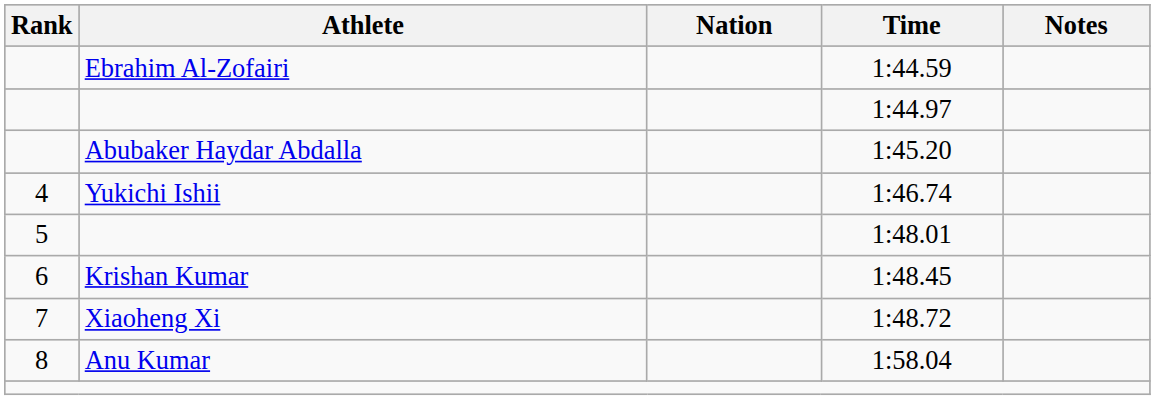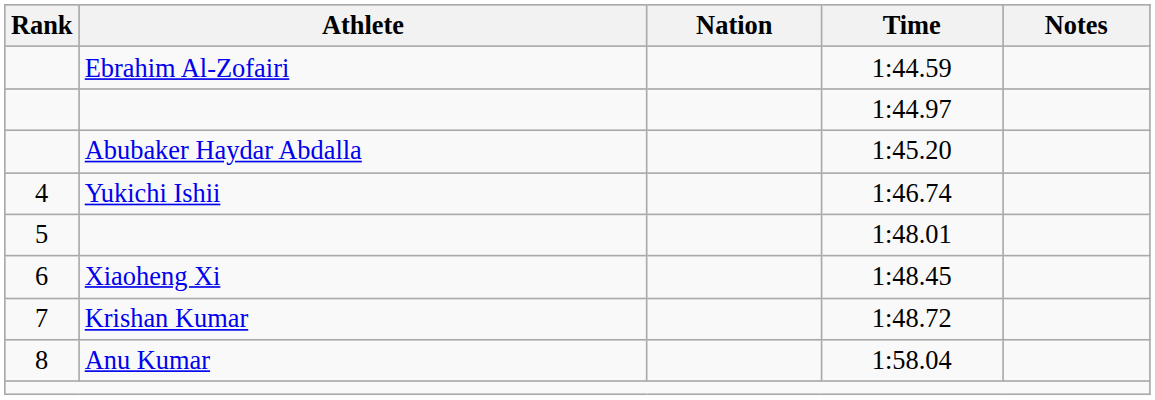1:48.45 | Athlete: Krishan Kumar -> Xiaoheng Xi
1:48.72 | Athlete: Xiaoheng Xi -> Krishan Kumar
